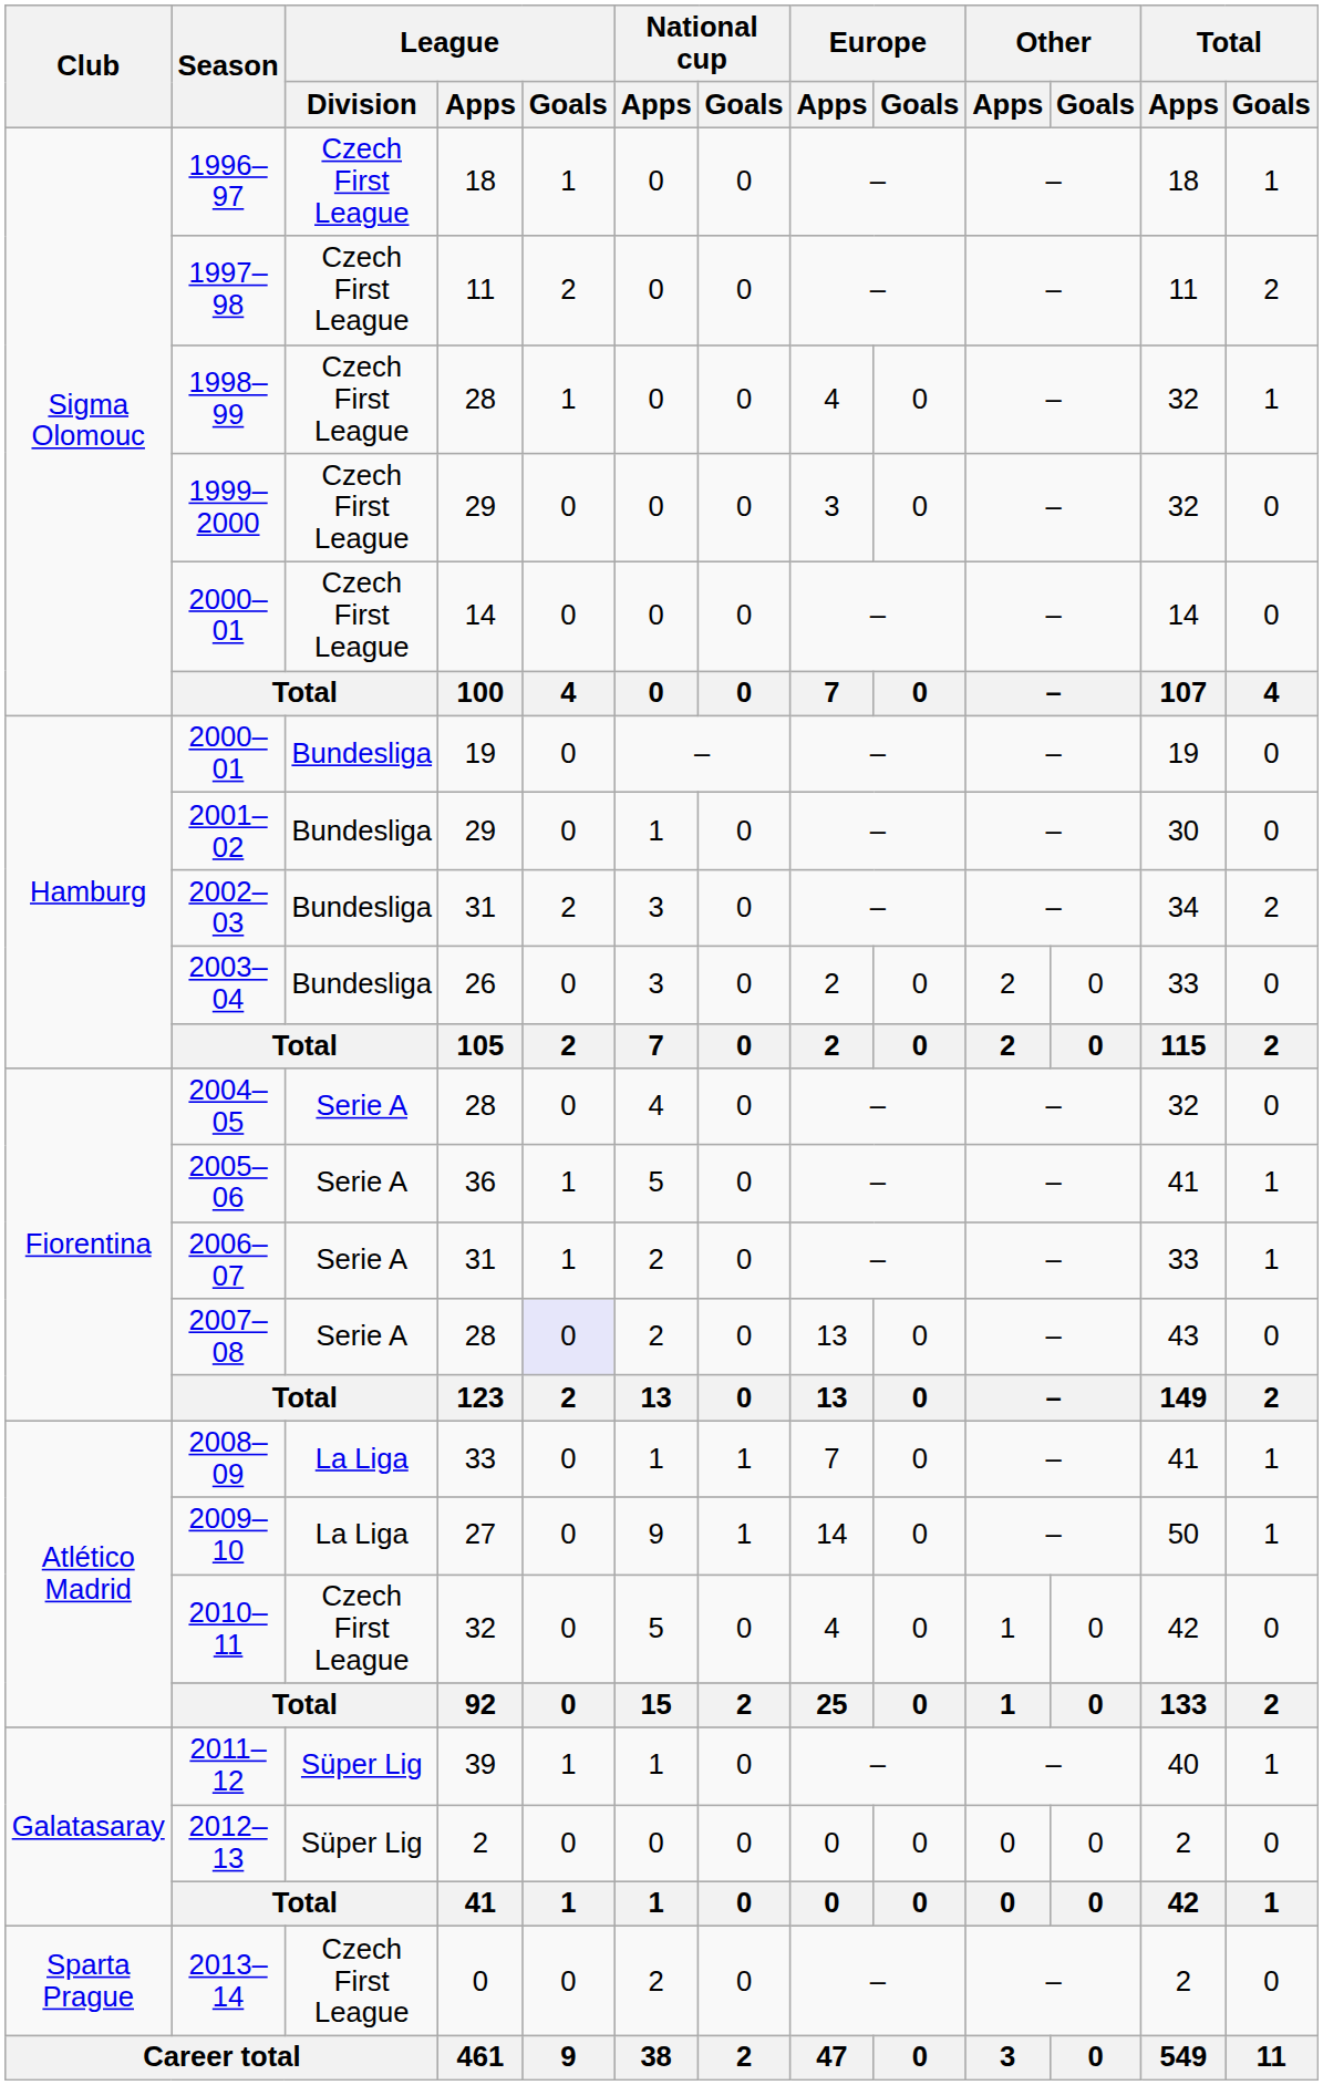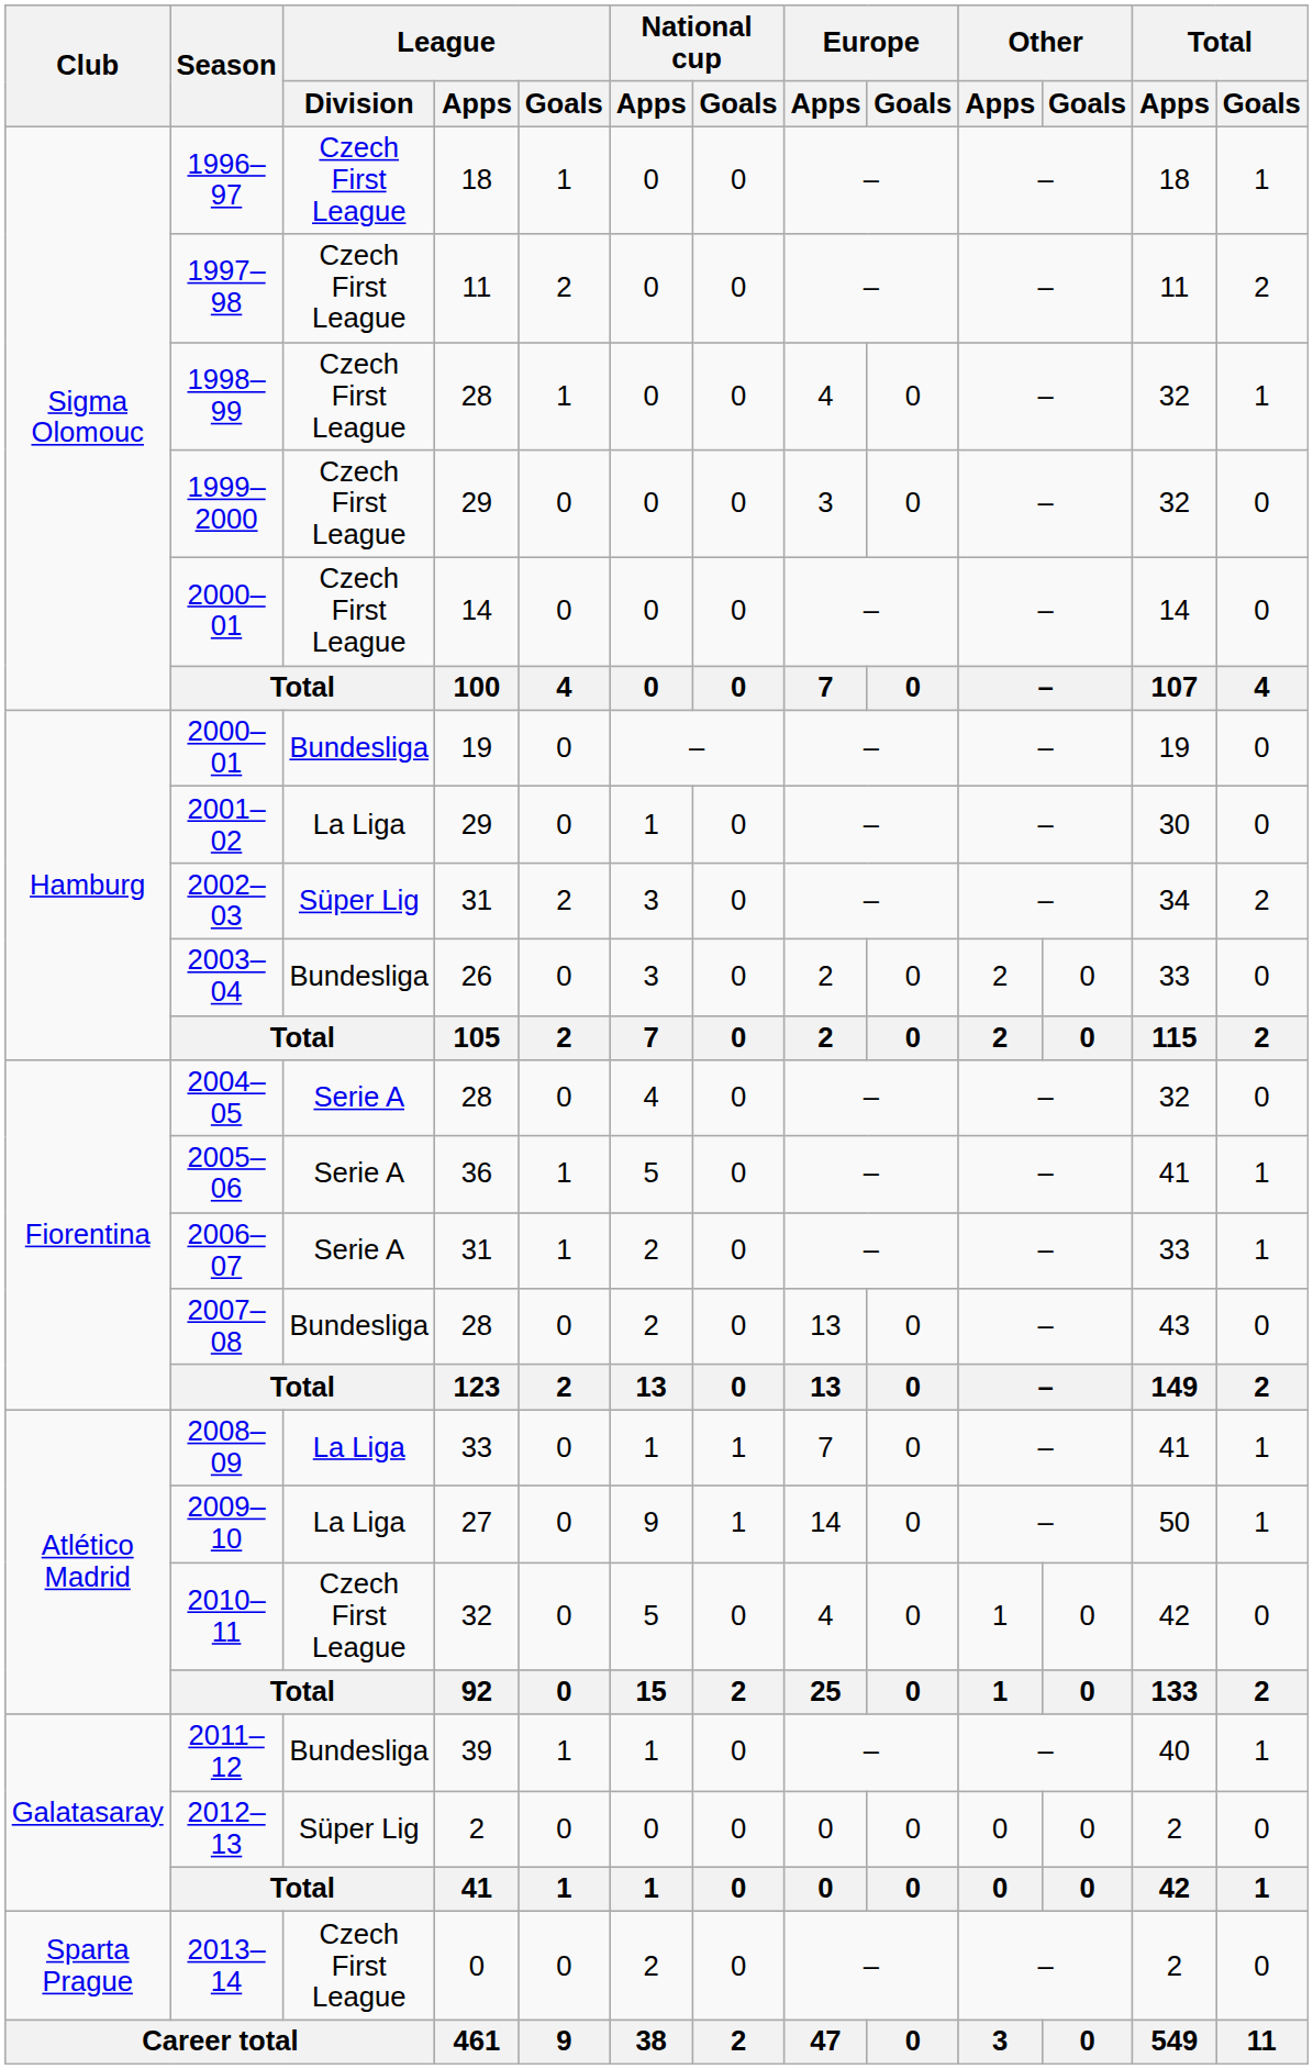2001–02 | League / Division: Bundesliga -> La Liga
2002–03 | League / Division: Bundesliga -> Süper Lig
2007–08 | League / Division: Serie A -> Bundesliga
2007–08 | League / Goals: lavender background -> no background
2011–12 | League / Division: Süper Lig -> Bundesliga
